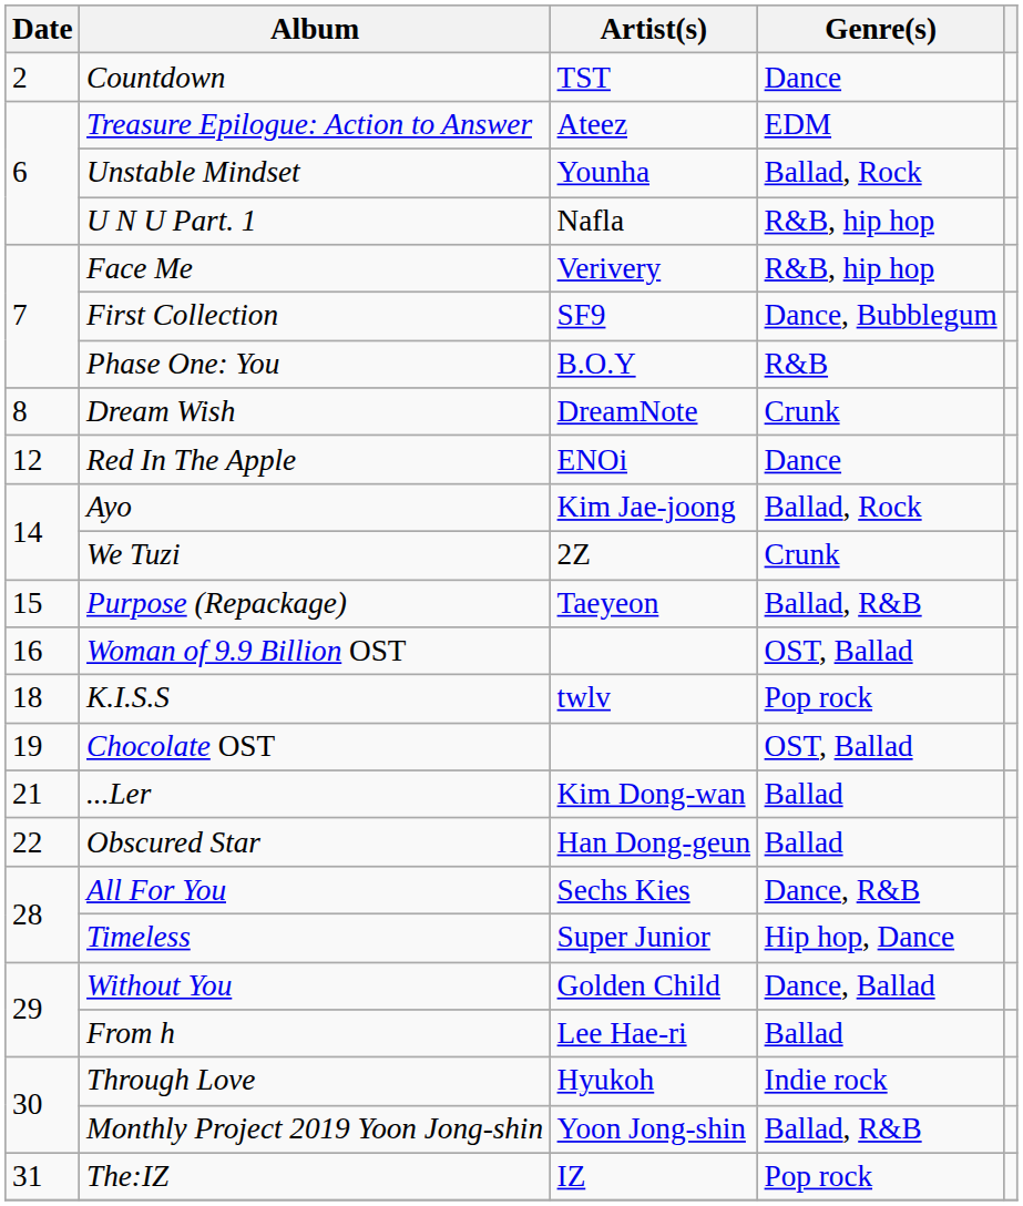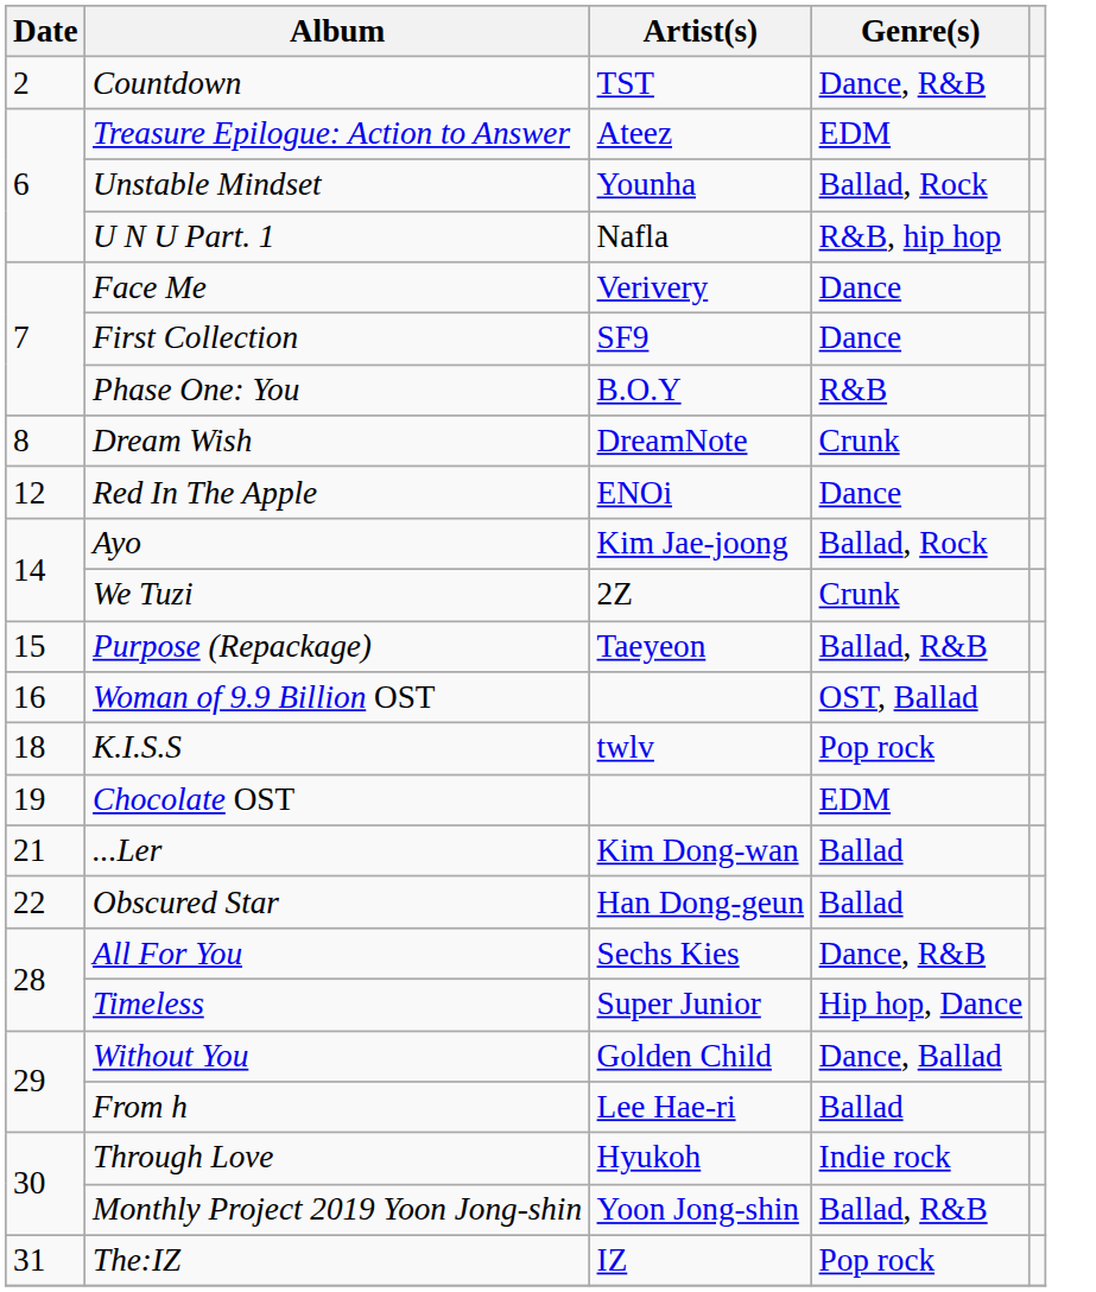Countdown | Genre(s): Dance -> Dance, R&B
Face Me | Genre(s): R&B, hip hop -> Dance
First Collection | Genre(s): Dance, Bubblegum -> Dance
Chocolate OST | Genre(s): OST, Ballad -> EDM
